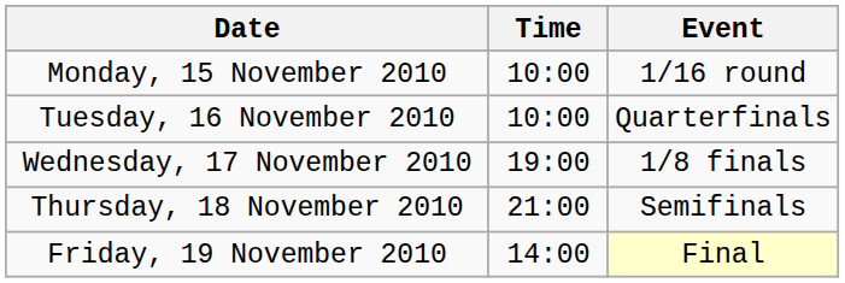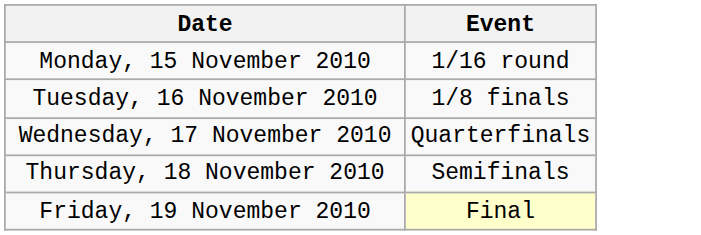- column: Time | 10:00 | 10:00 | 19:00 | 21:00 | 14:00
Tuesday, 16 November 2010 | Event: Quarterfinals -> 1/8 finals
Wednesday, 17 November 2010 | Event: 1/8 finals -> Quarterfinals
